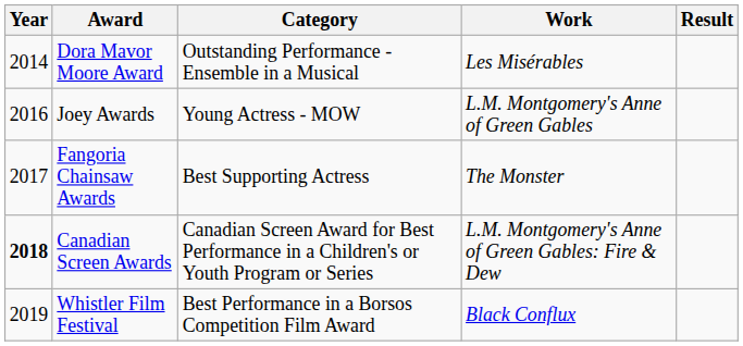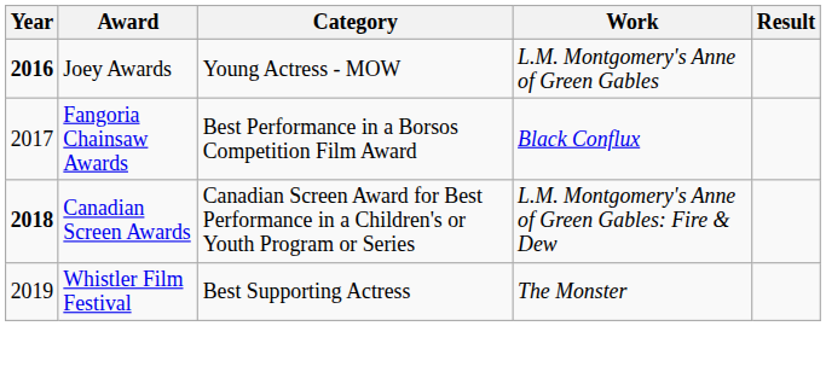- row: 2014 | Dora Mavor Moore Award | Outstanding Performance - Ensemble in a Musical | Les Misérables
Joey Awards | Year: normal -> bold
Fangoria Chainsaw Awards | Category: Best Supporting Actress -> Best Performance in a Borsos Competition Film Award
Fangoria Chainsaw Awards | Work: The Monster -> Black Conflux
Whistler Film Festival | Category: Best Performance in a Borsos Competition Film Award -> Best Supporting Actress
Whistler Film Festival | Work: Black Conflux -> The Monster
